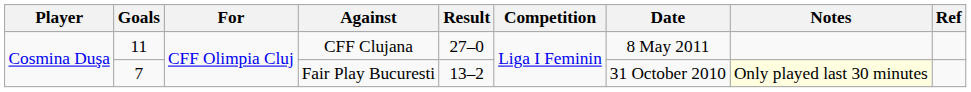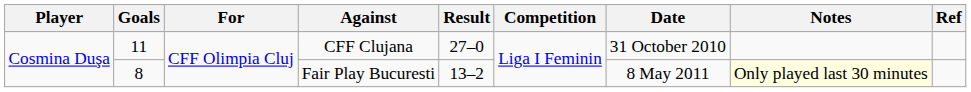CFF Clujana | Date: 8 May 2011 -> 31 October 2010
Fair Play Bucuresti | Goals: 7 -> 8
Fair Play Bucuresti | Date: 31 October 2010 -> 8 May 2011
